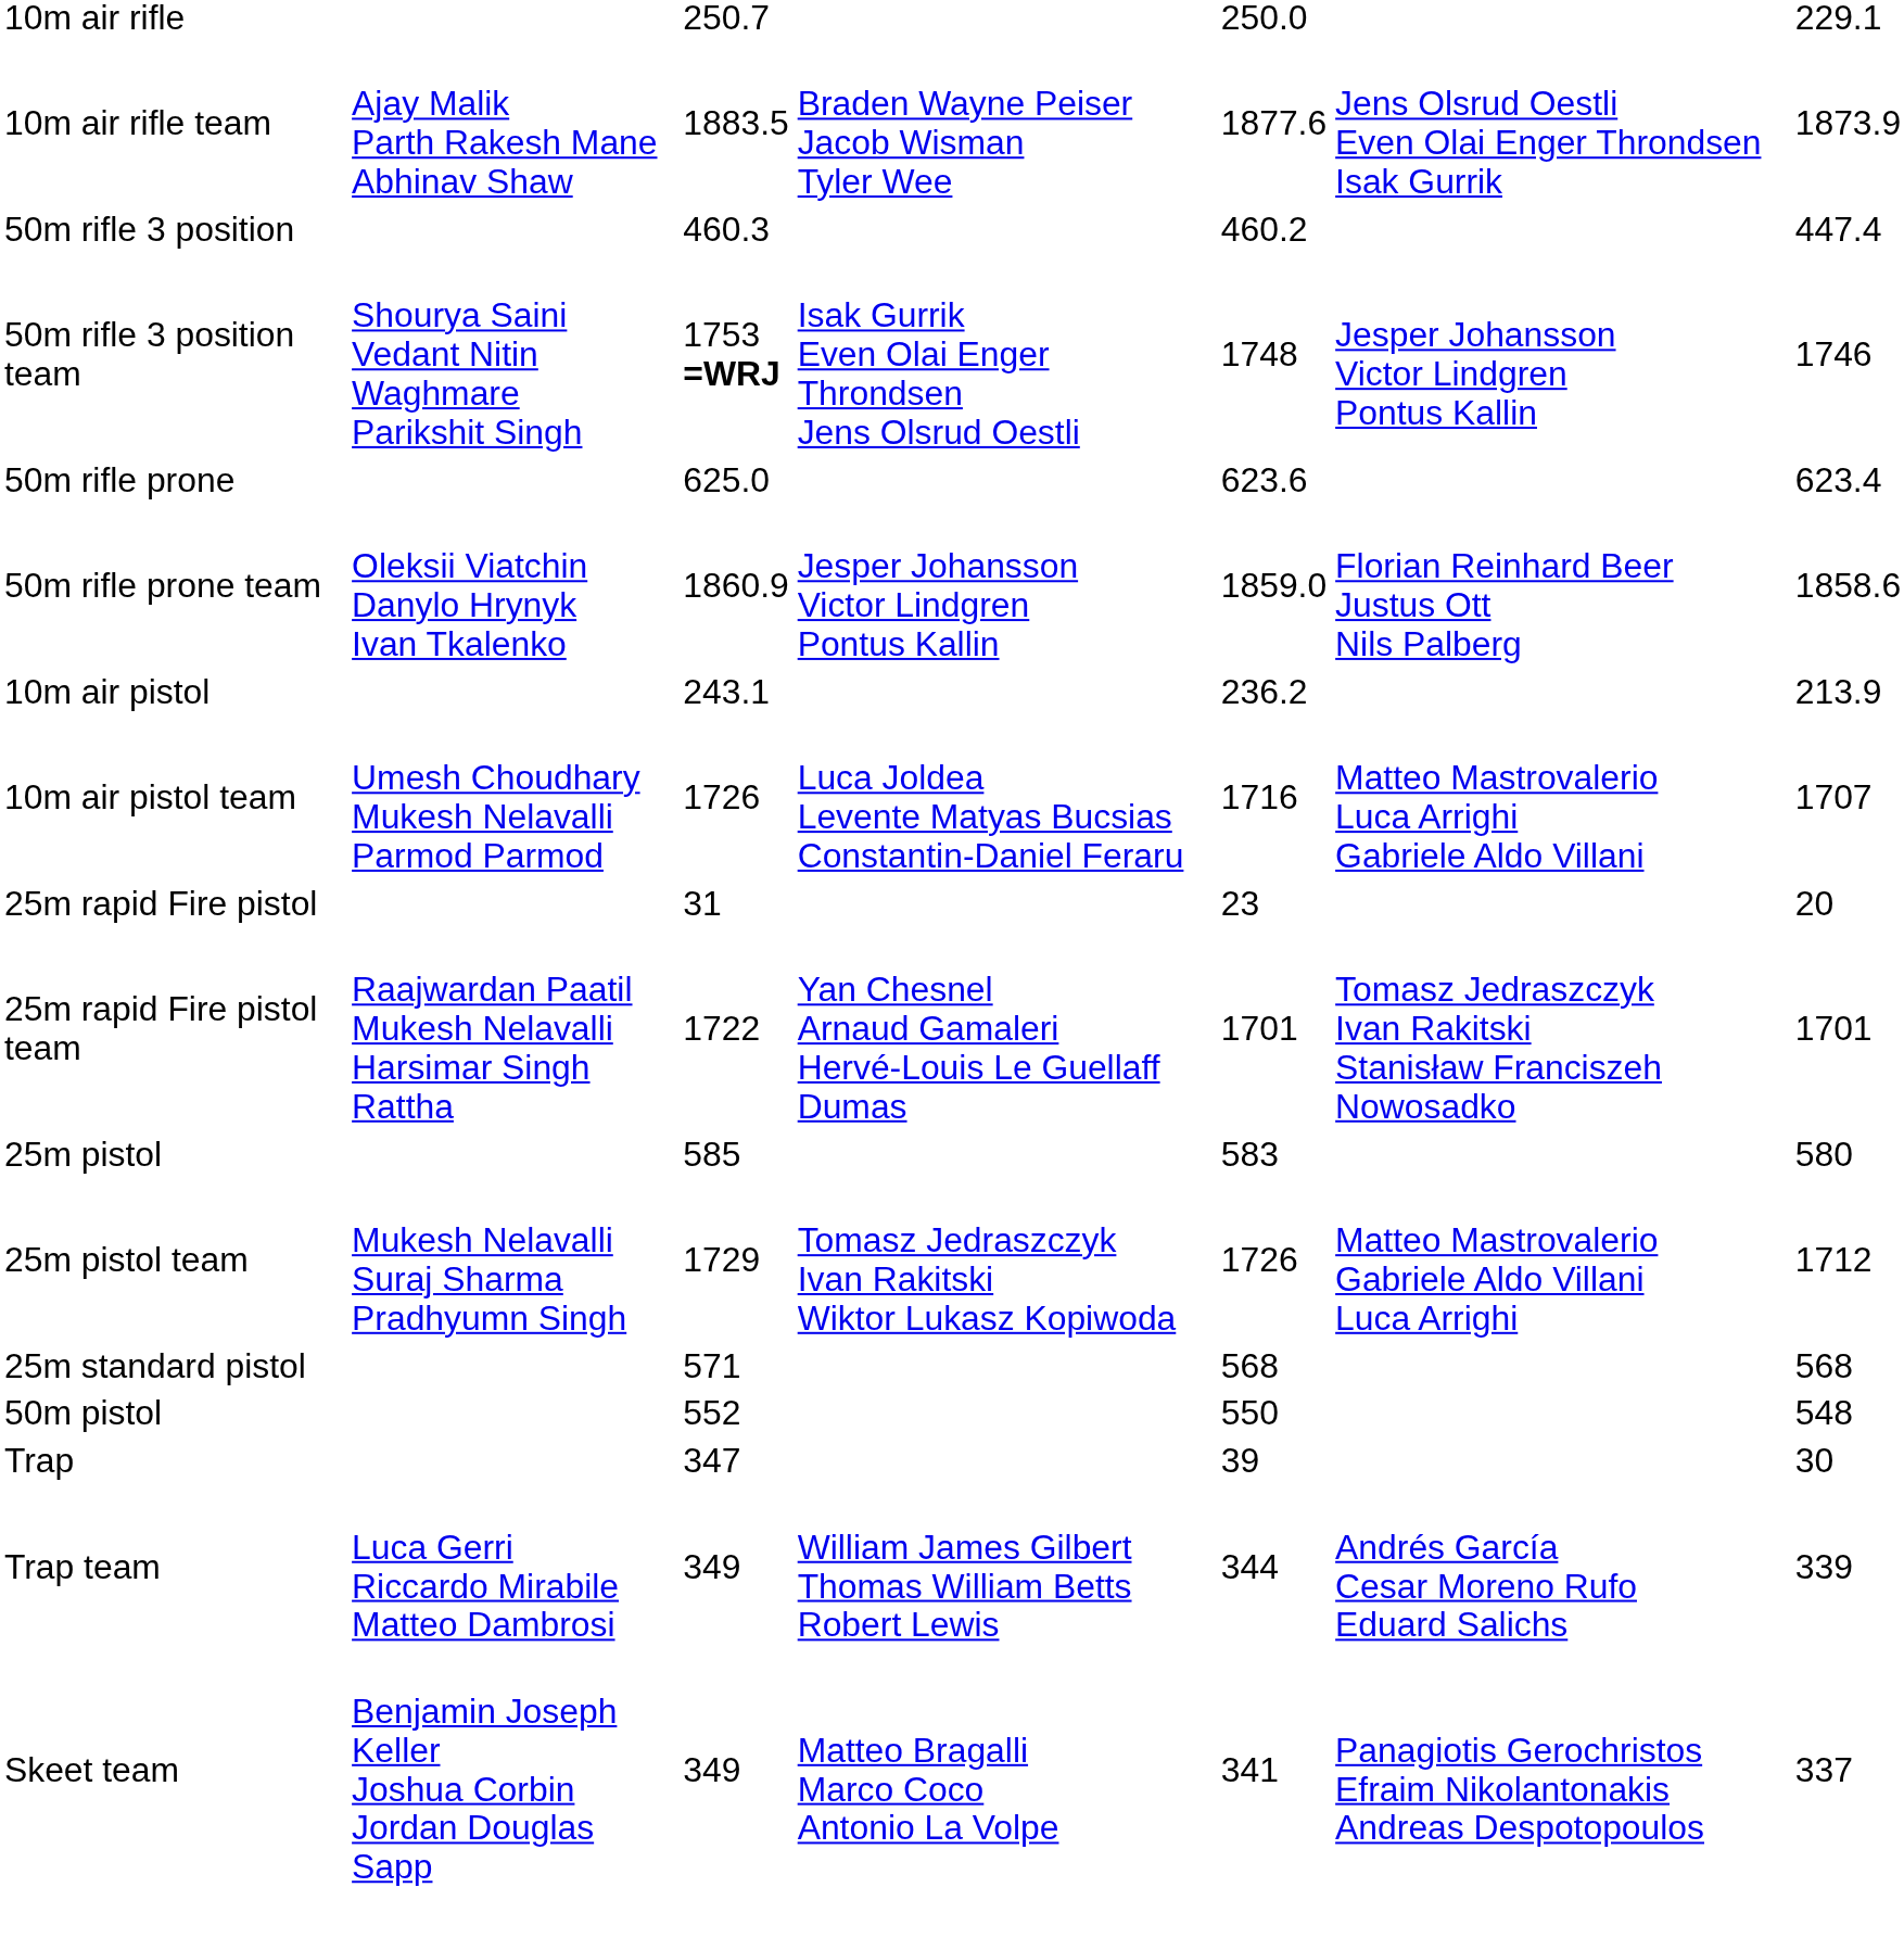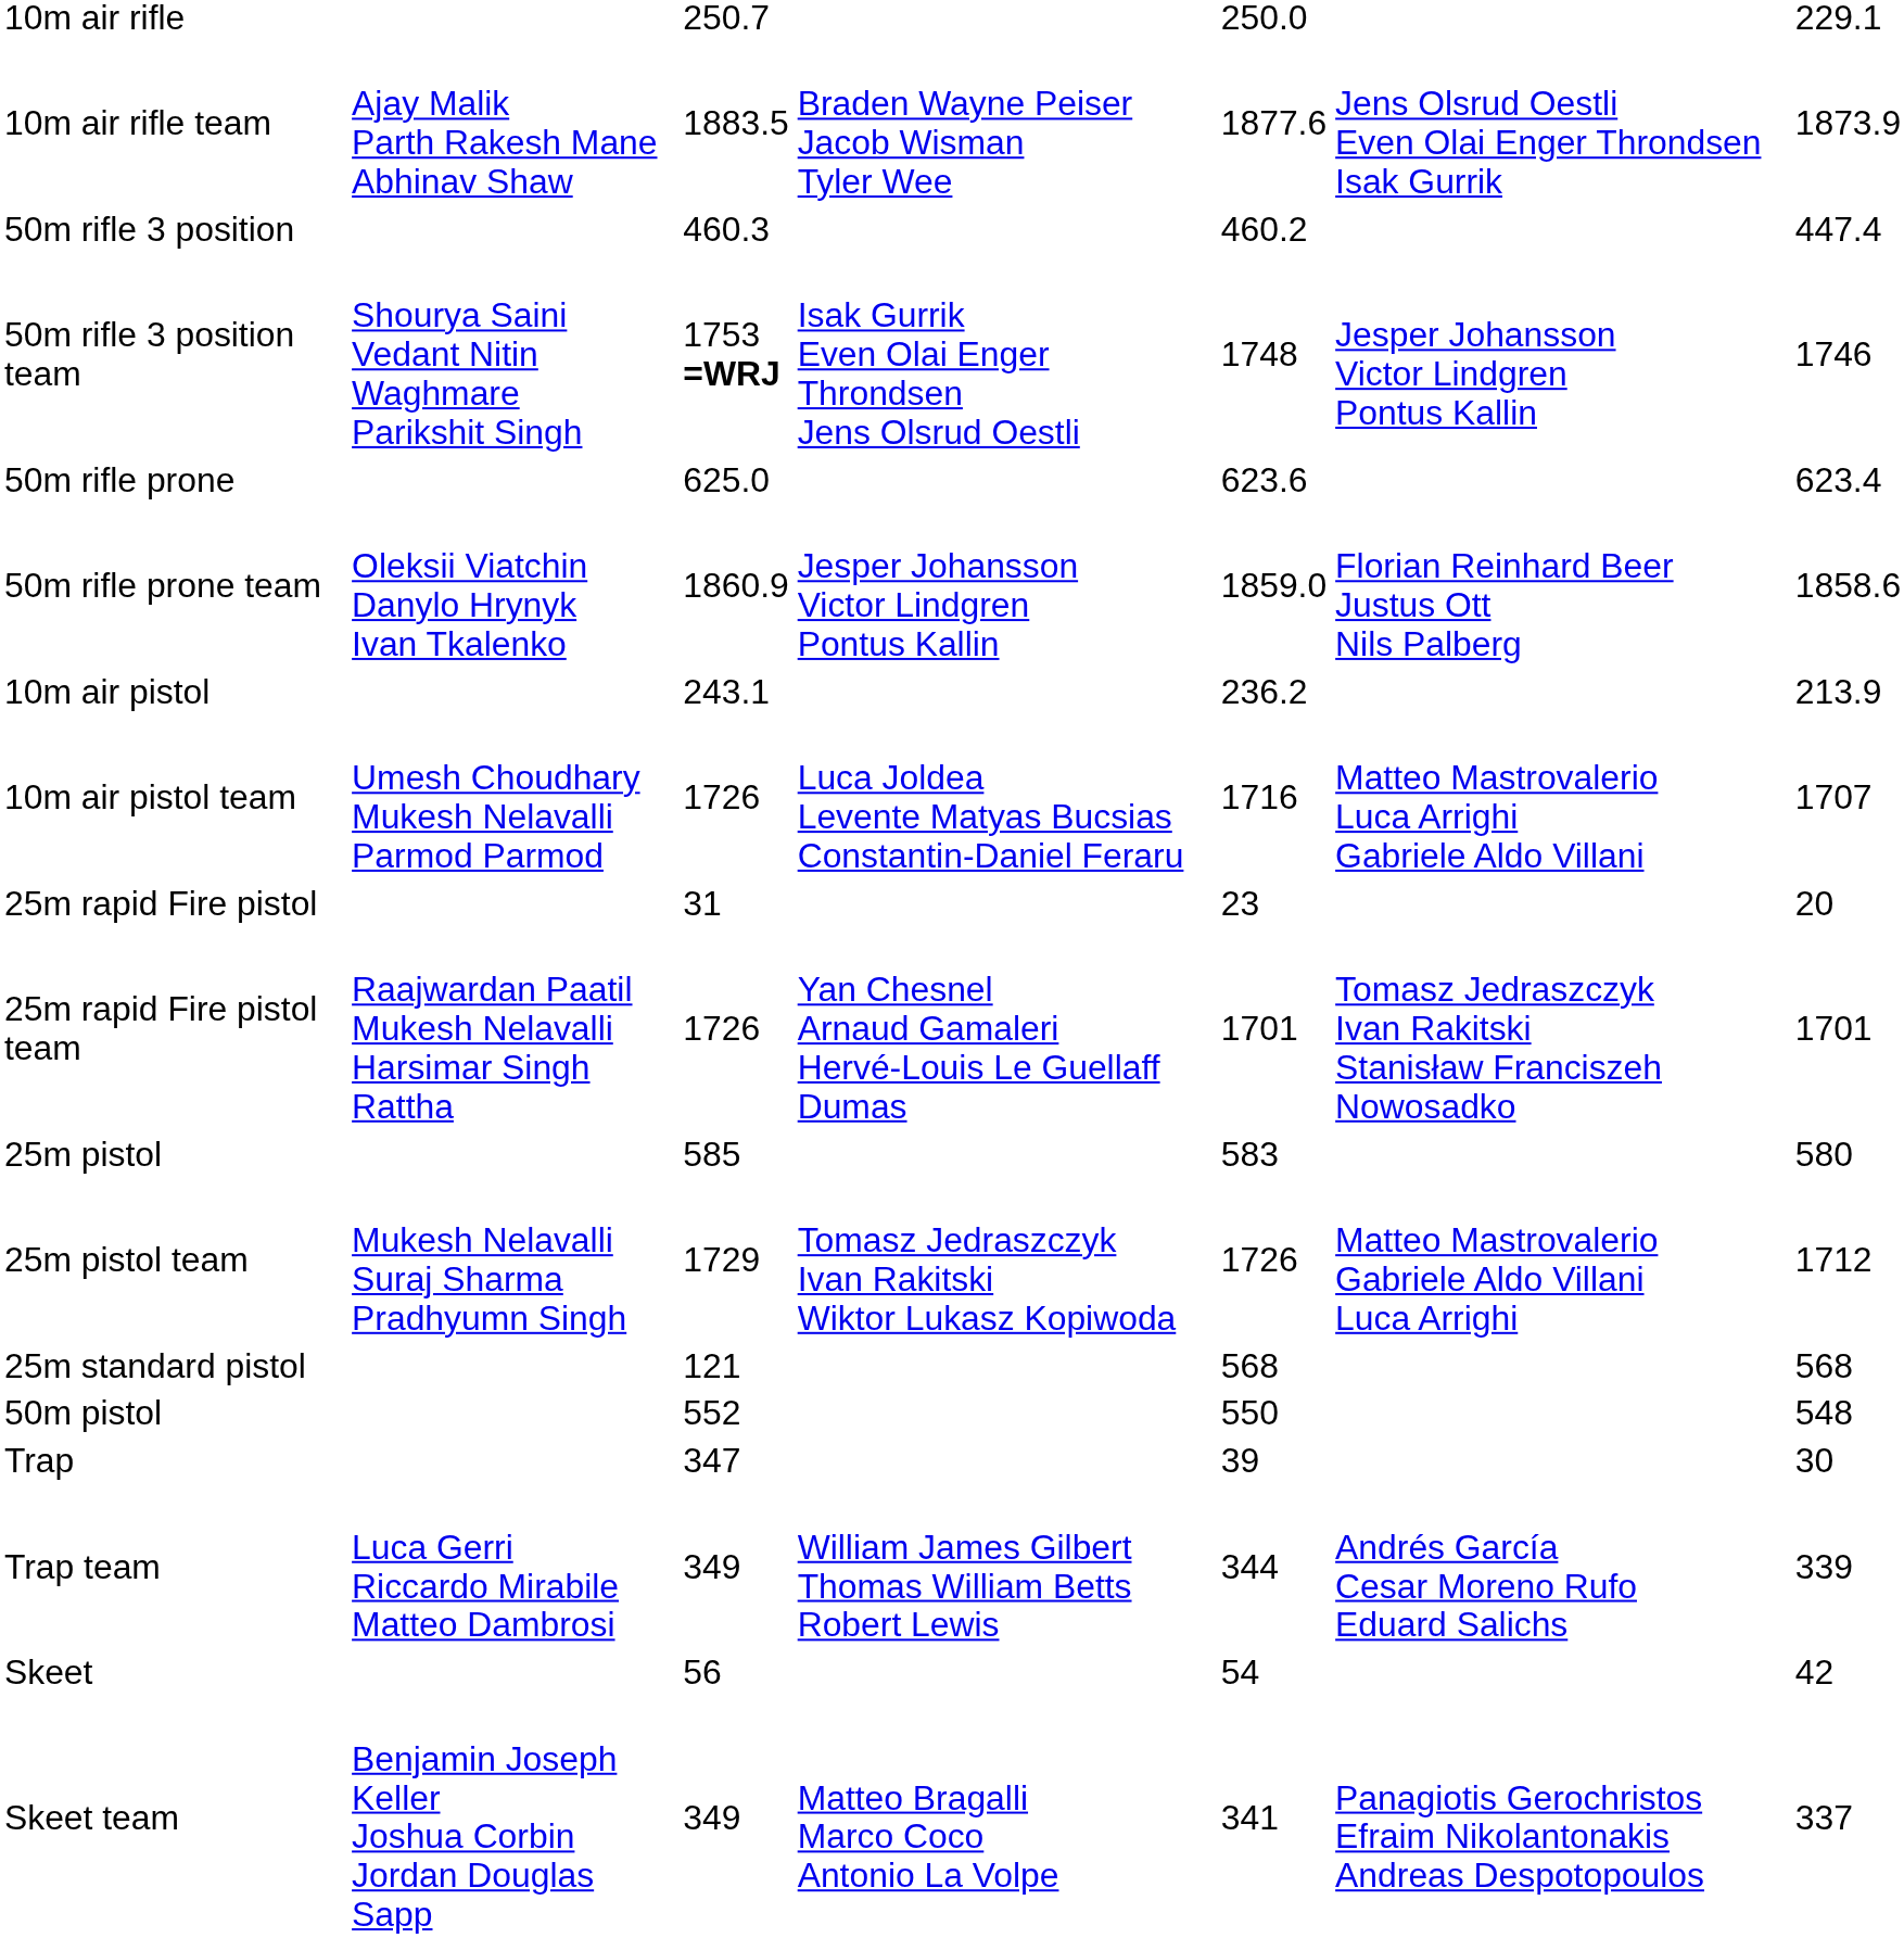25m rapid Fire pistol team | column 3: 1722 -> 1726
25m standard pistol | column 3: 571 -> 121
+ row: Skeet | 56 | 54 | 42
